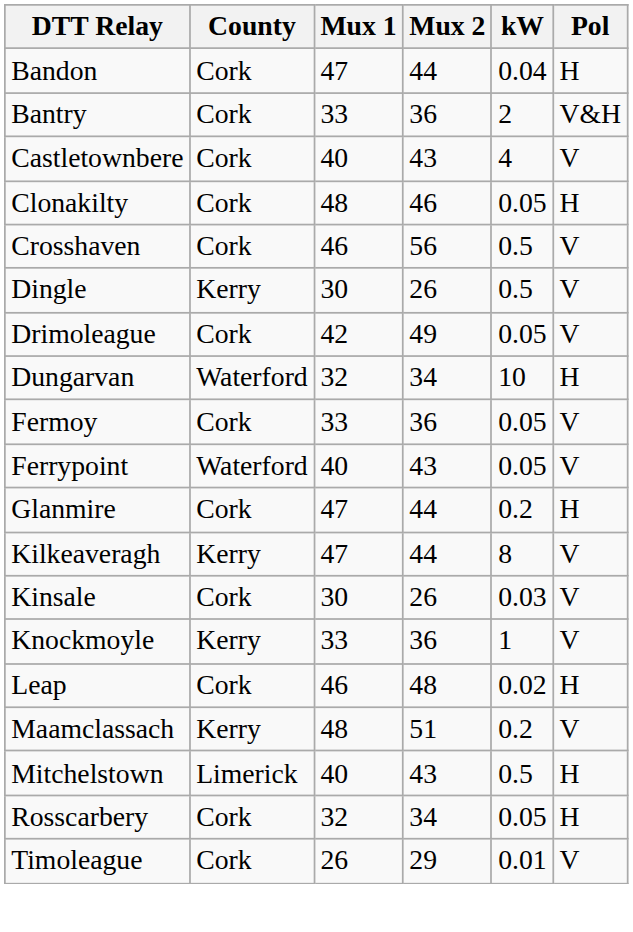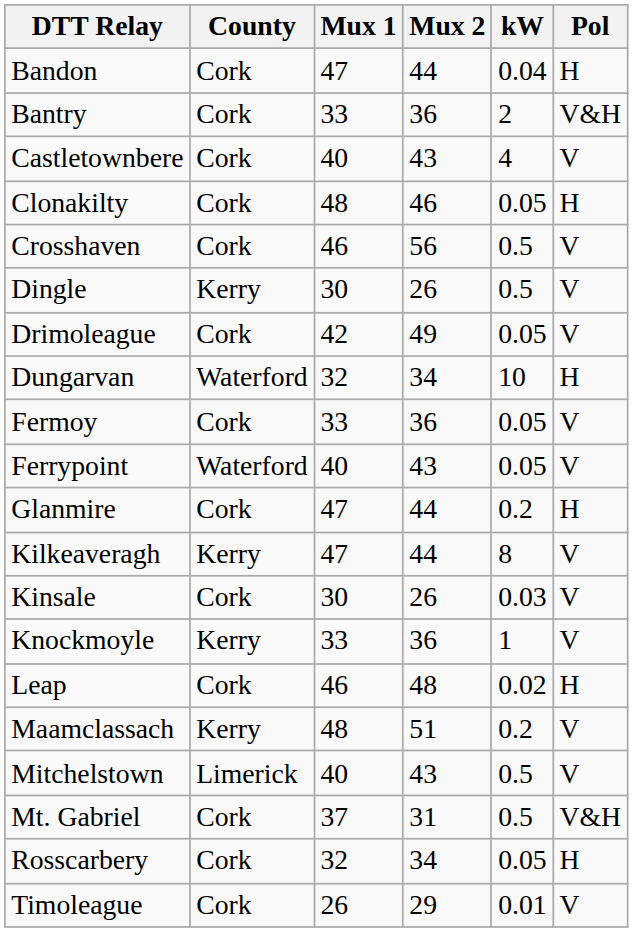Mitchelstown | Pol: H -> V
+ row: Mt. Gabriel | Cork | 37 | 31 | 0.5 | V&H
